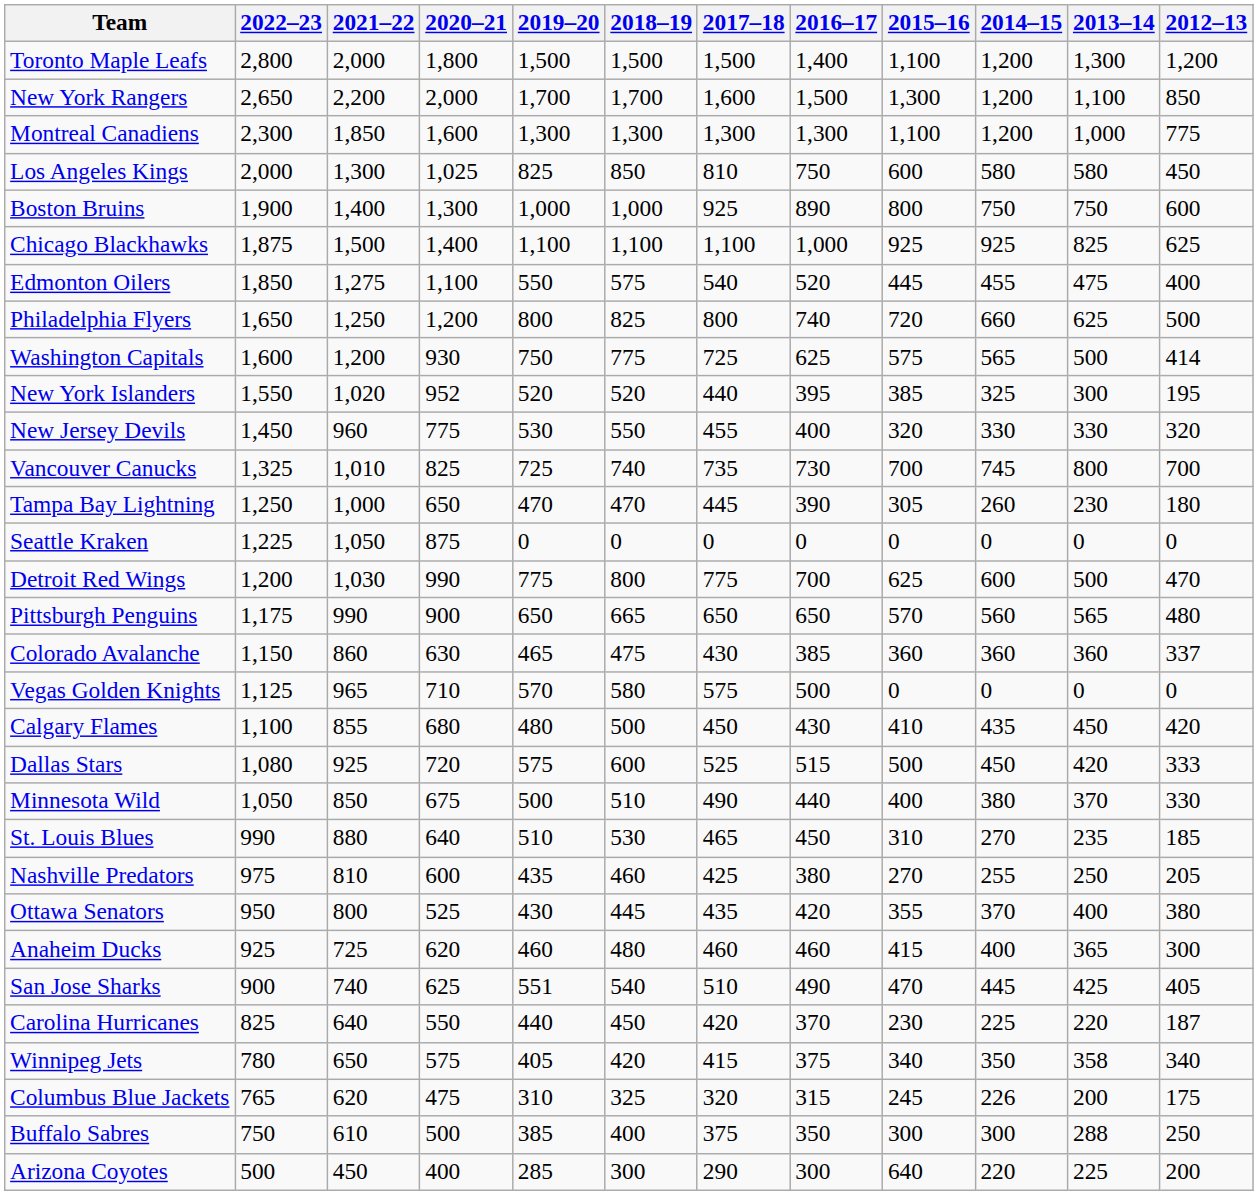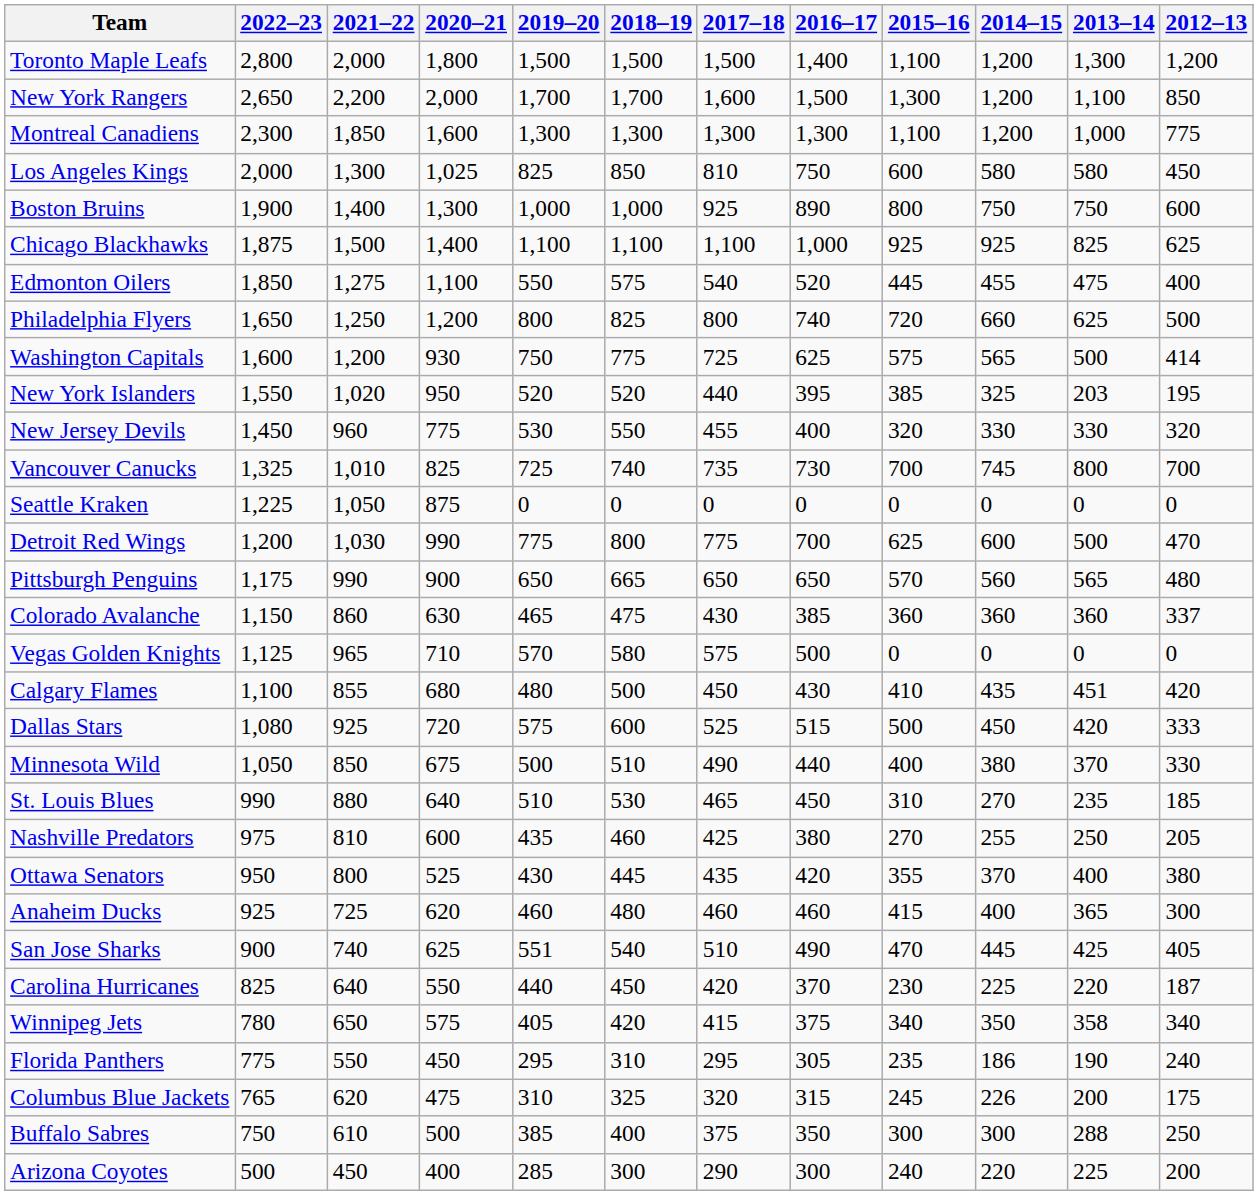New York Islanders | 2020–21: 952 -> 950
New York Islanders | 2013–14: 300 -> 203
- row: Tampa Bay Lightning | 1,250 | 1,000 | 650 | 470 | 470 | 445 | 390 | 305 | 260 | 230 | 180
Calgary Flames | 2013–14: 450 -> 451
+ row: Florida Panthers | 775 | 550 | 450 | 295 | 310 | 295 | 305 | 235 | 186 | 190 | 240
Arizona Coyotes | 2015–16: 640 -> 240
